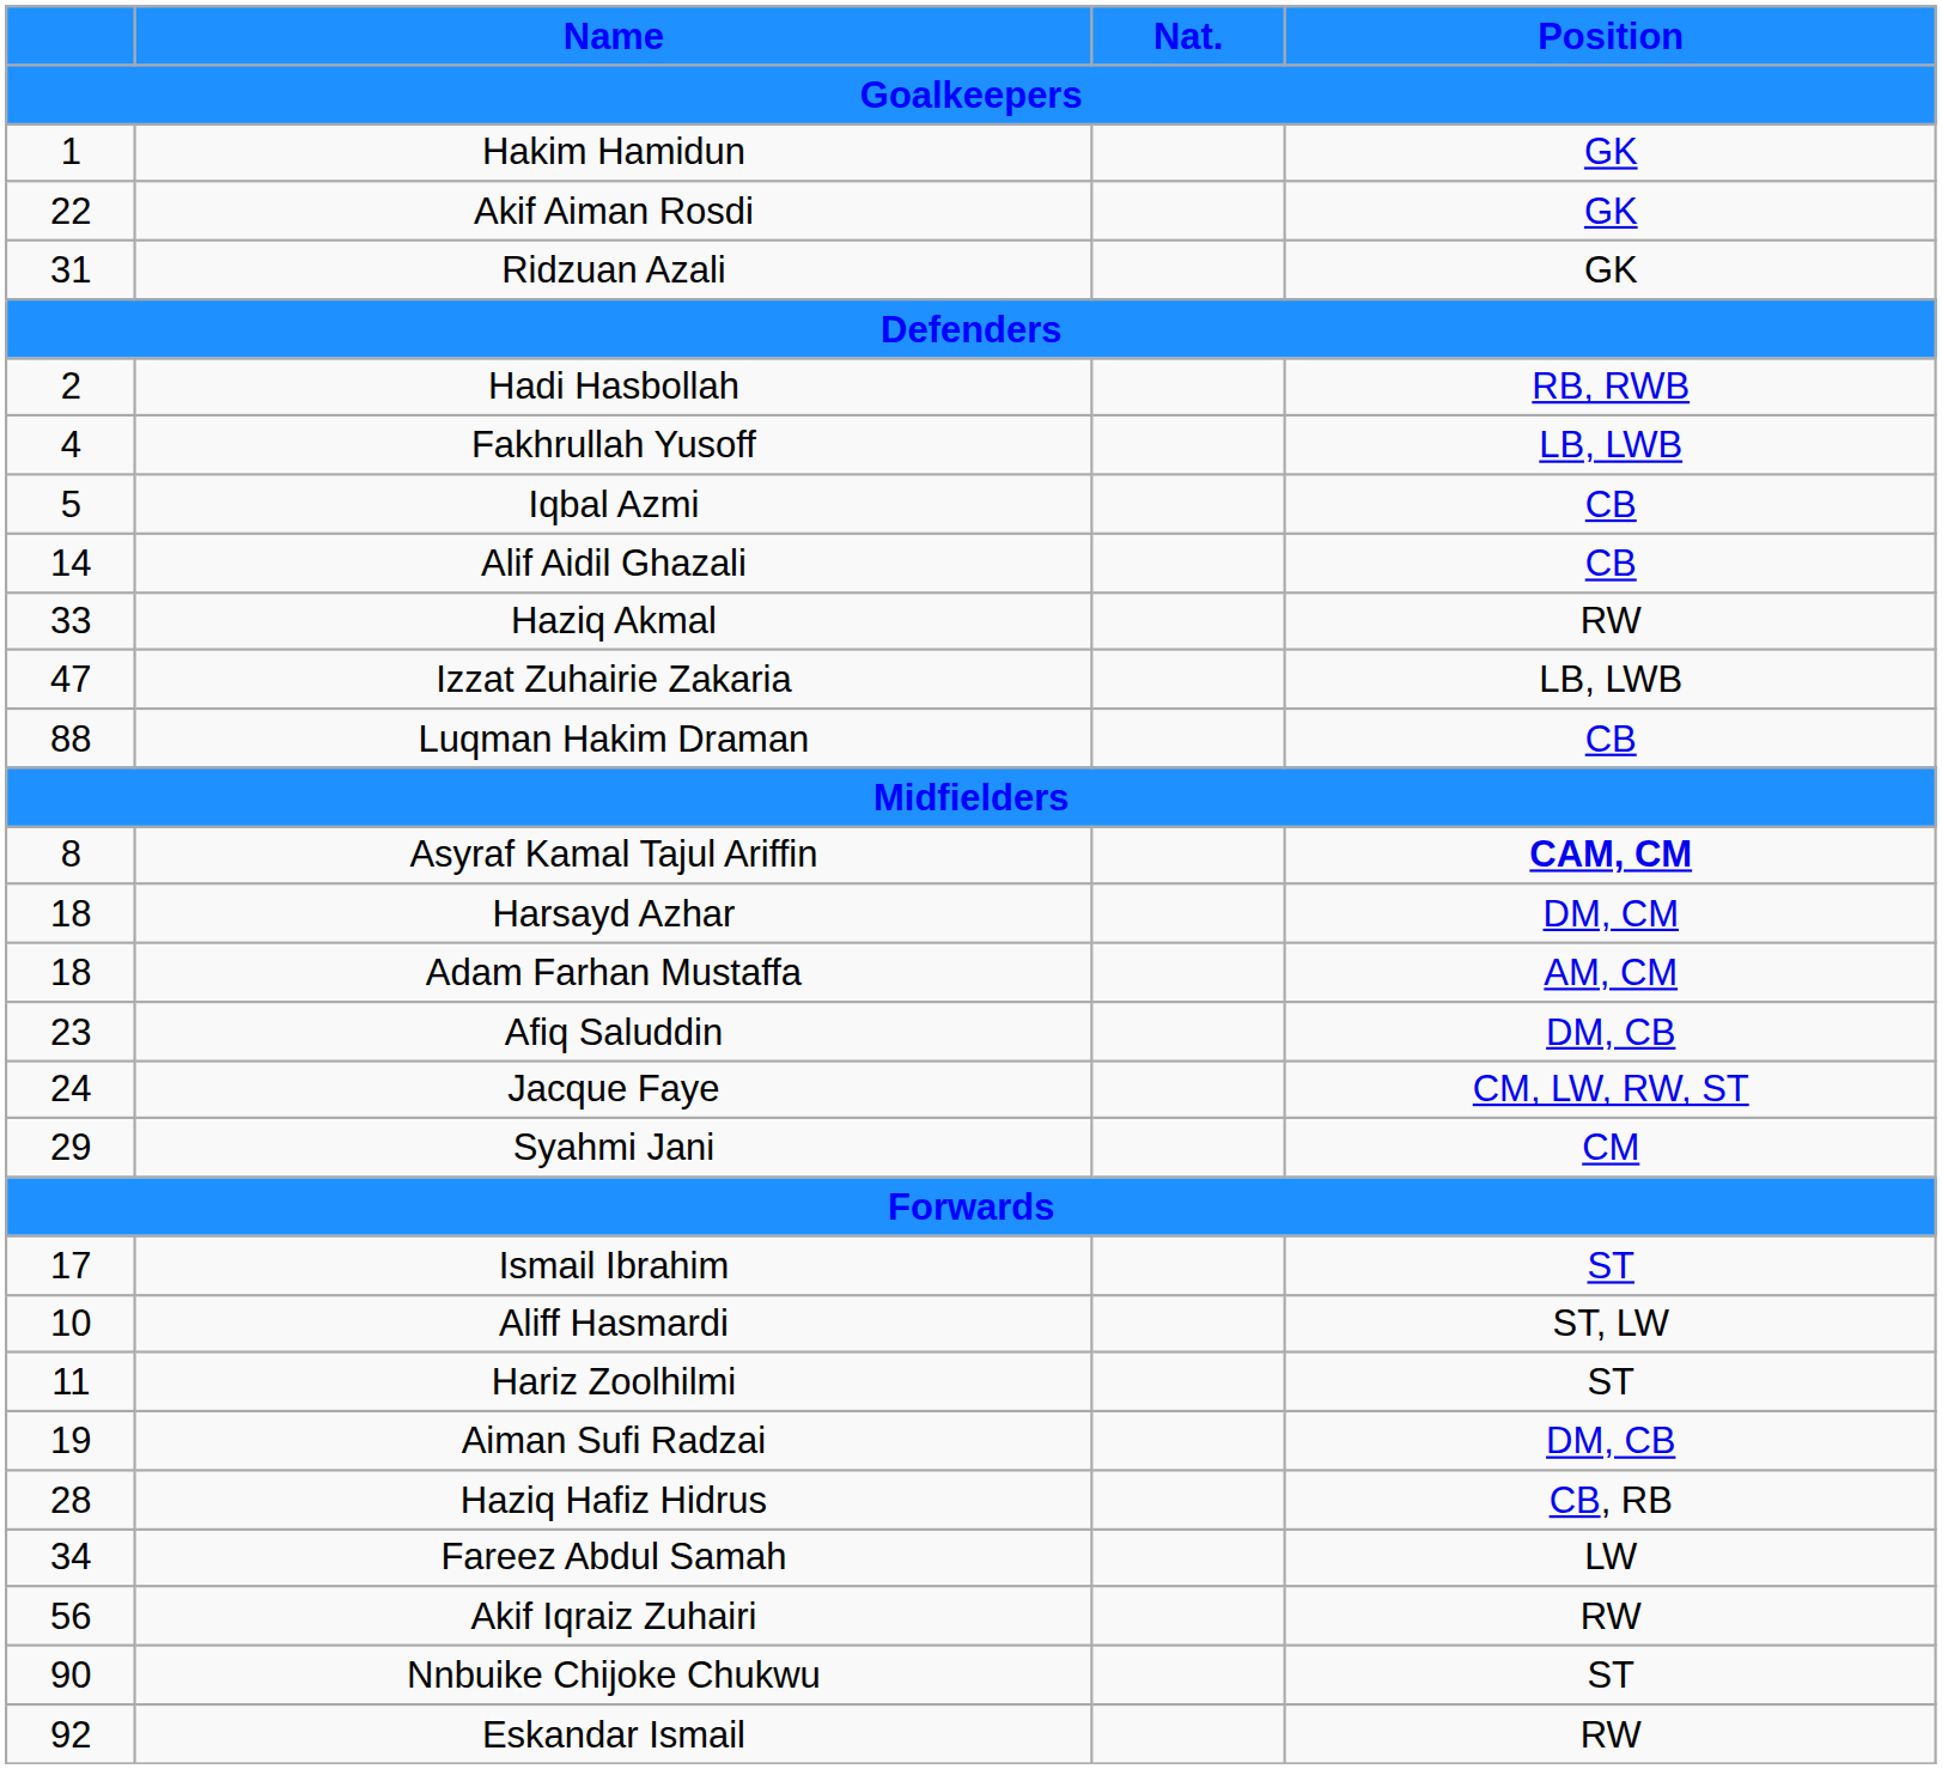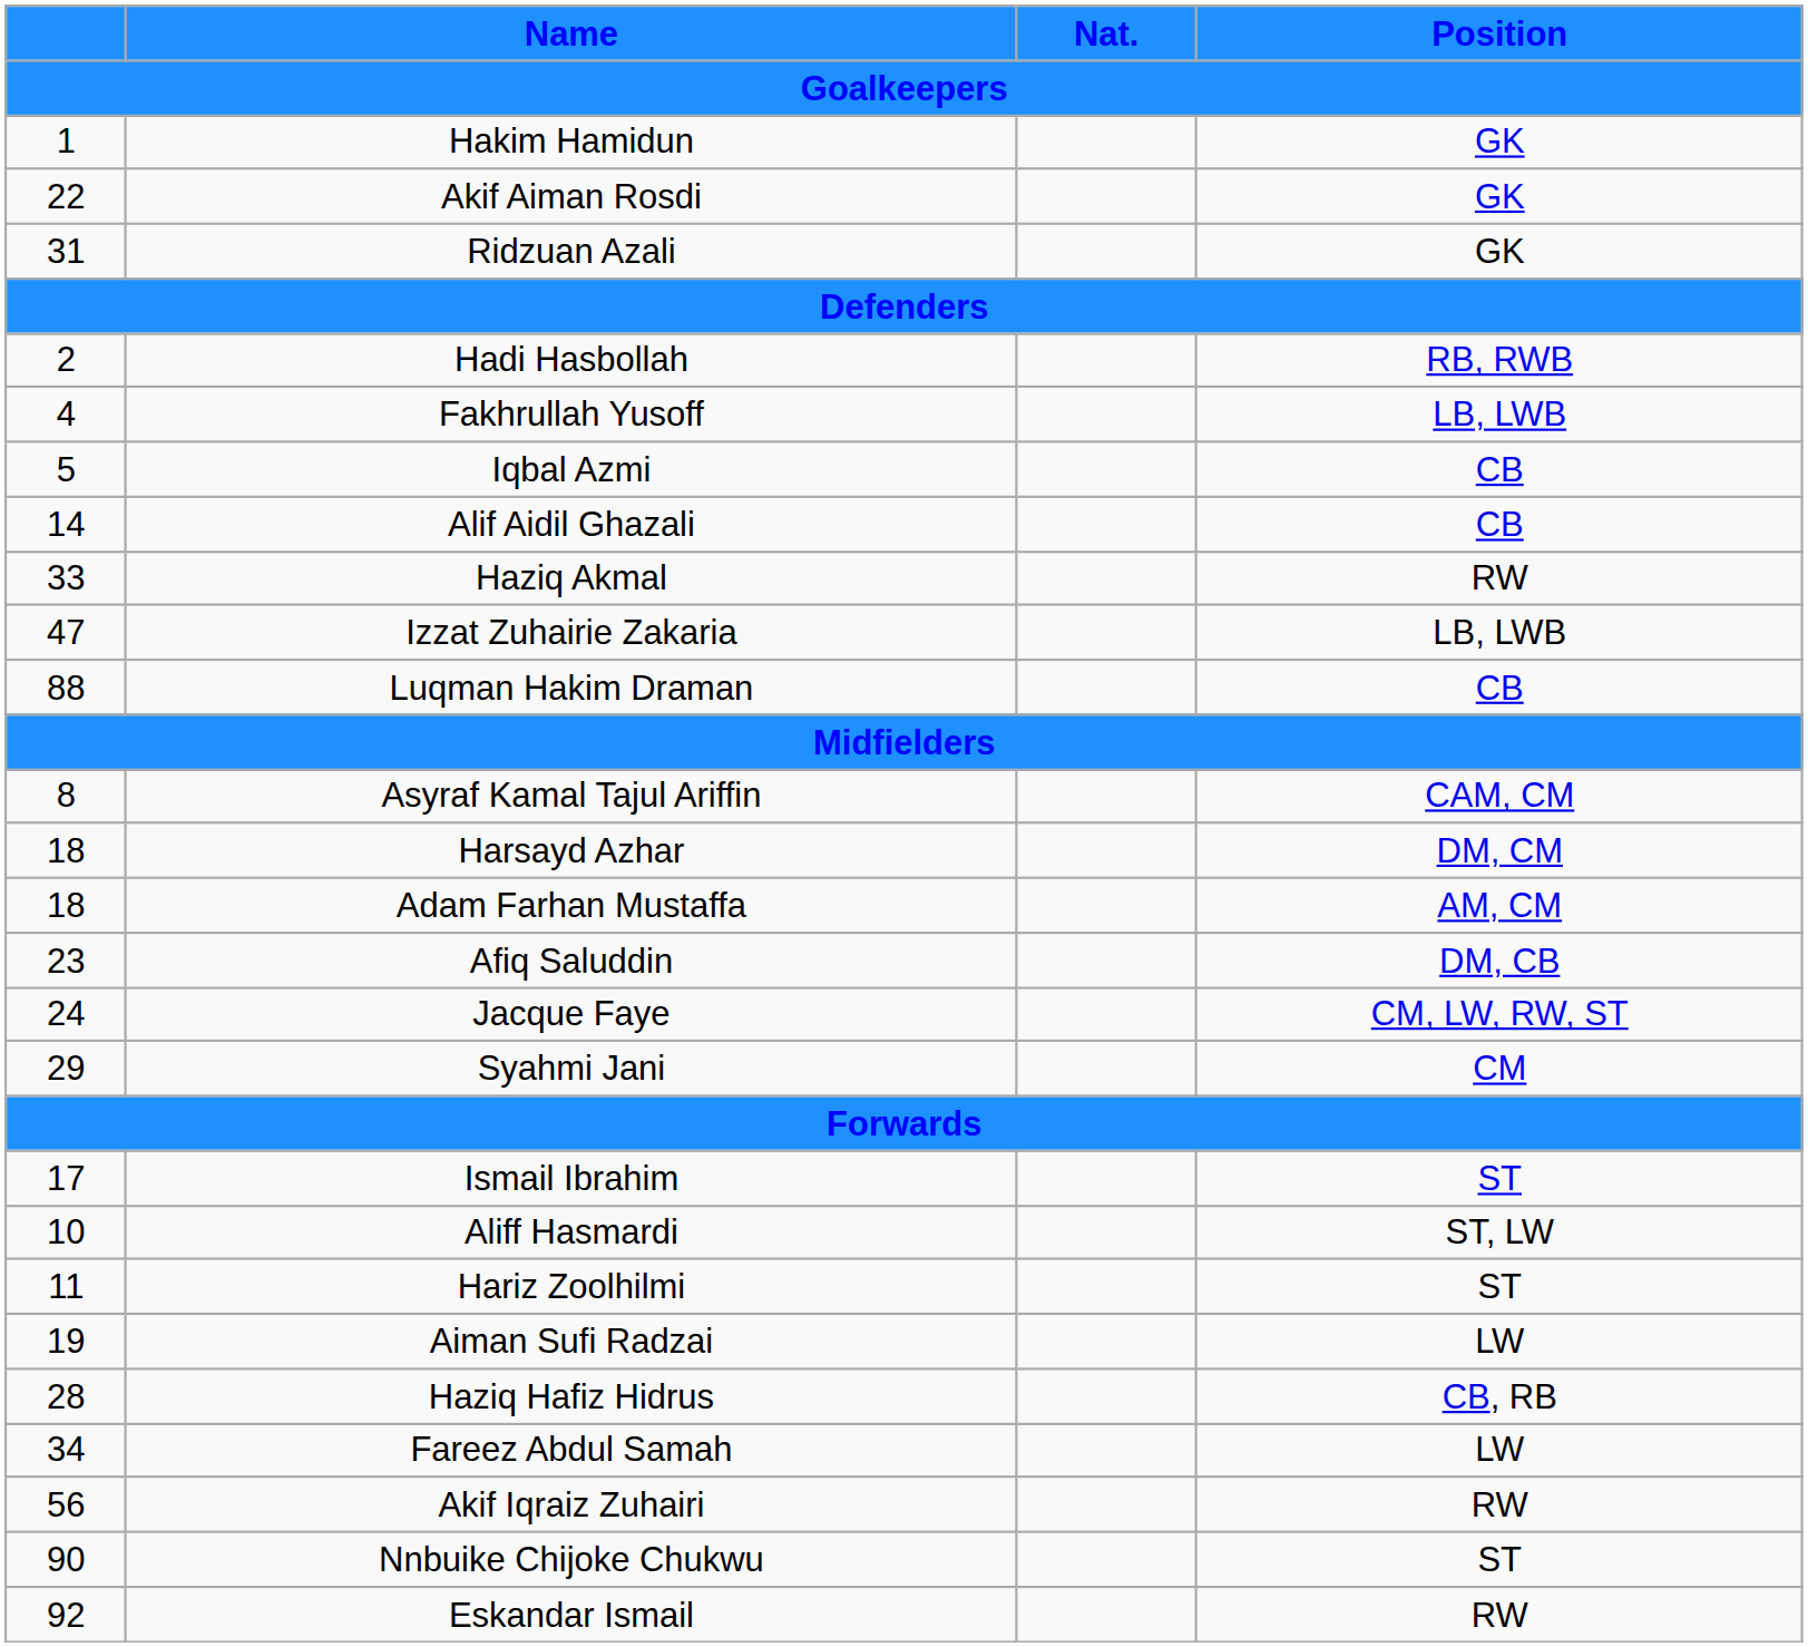Asyraf Kamal Tajul Ariffin | Position: bold -> normal
Aiman Sufi Radzai | Position: DM, CB -> LW
